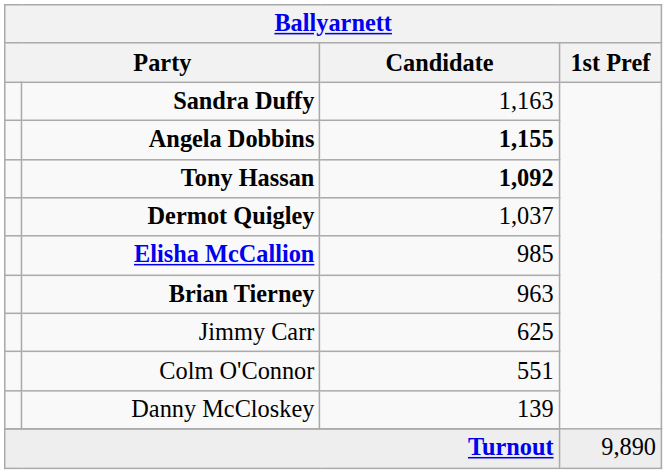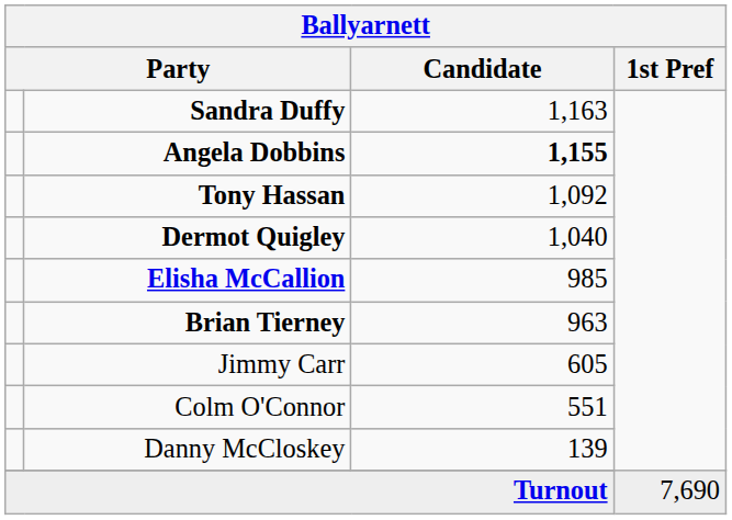Tony Hassan | Candidate: bold -> normal
Dermot Quigley | Candidate: 1,037 -> 1,040
Jimmy Carr | Candidate: 625 -> 605
Turnout | 1st Pref: 9,890 -> 7,690
